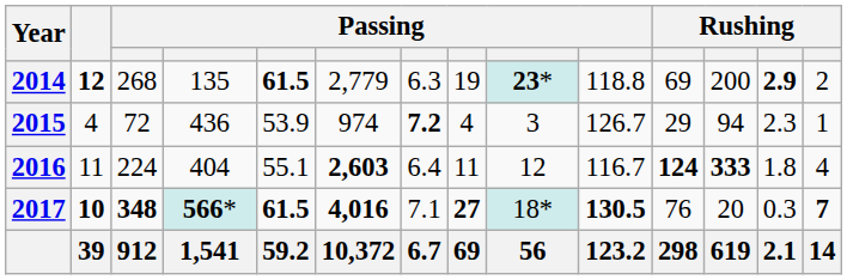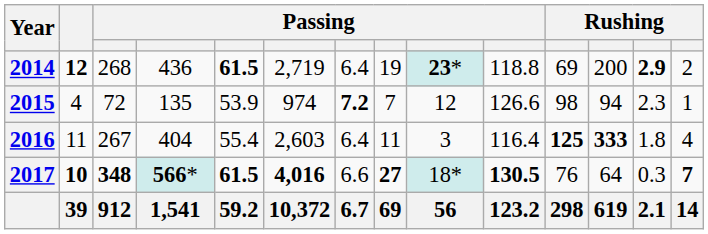2014 | column 4: 135 -> 436
2014 | column 6: 2,779 -> 2,719
2014 | column 7: 6.3 -> 6.4
2015 | column 4: 436 -> 135
2015 | column 8: 4 -> 7
2015 | column 9: 3 -> 12
2015 | column 10: 126.7 -> 126.6
2015 | column 11: 29 -> 98
2016 | column 3: 224 -> 267
2016 | column 5: 55.1 -> 55.4
2016 | column 6: bold -> normal
2016 | column 9: 12 -> 3
2016 | column 10: 116.7 -> 116.4
2016 | column 11: 124 -> 125
2017 | column 7: 7.1 -> 6.6
2017 | column 12: 20 -> 64
